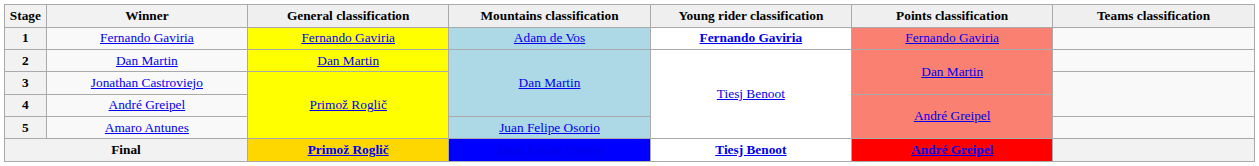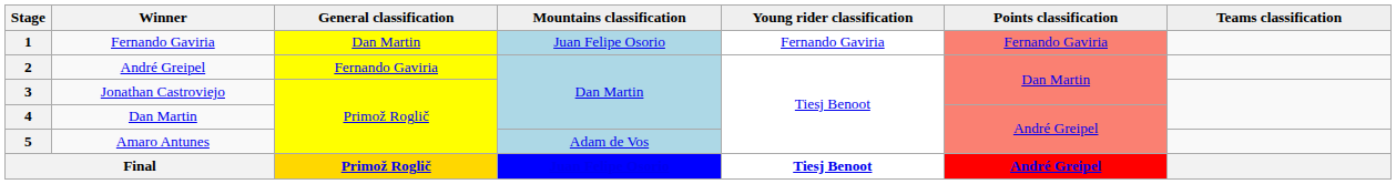1 | General classification: Fernando Gaviria -> Dan Martin
1 | Mountains classification: Adam de Vos -> Juan Felipe Osorio
1 | Young rider classification: bold -> normal
2 | Winner: Dan Martin -> André Greipel
2 | General classification: Dan Martin -> Fernando Gaviria
4 | Winner: André Greipel -> Dan Martin
5 | Mountains classification: Juan Felipe Osorio -> Adam de Vos
